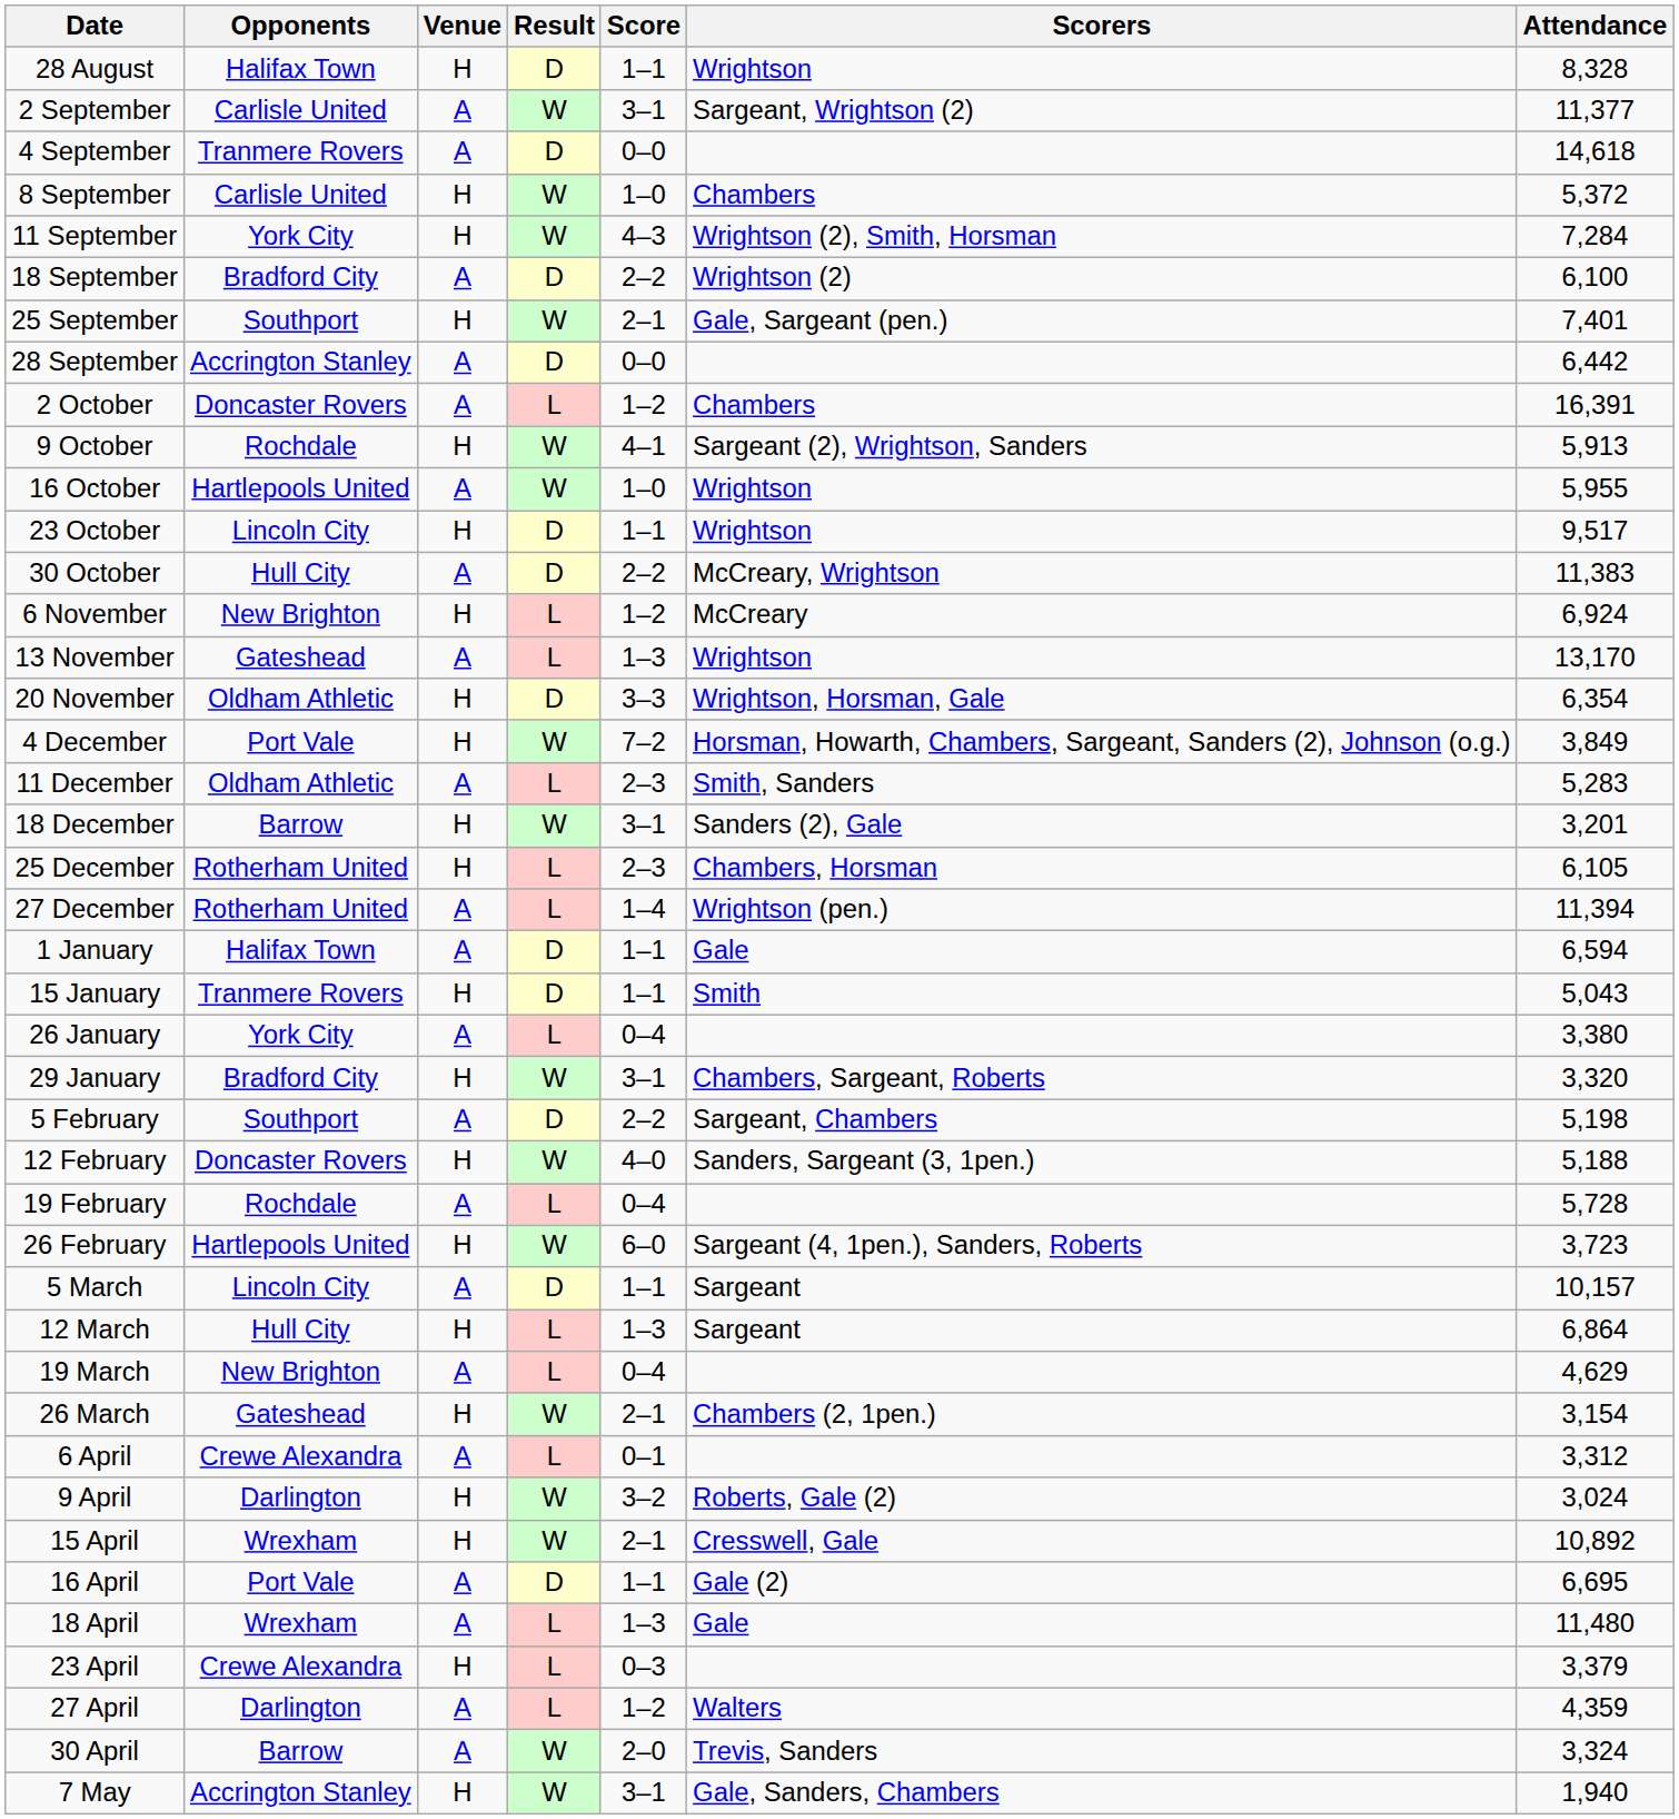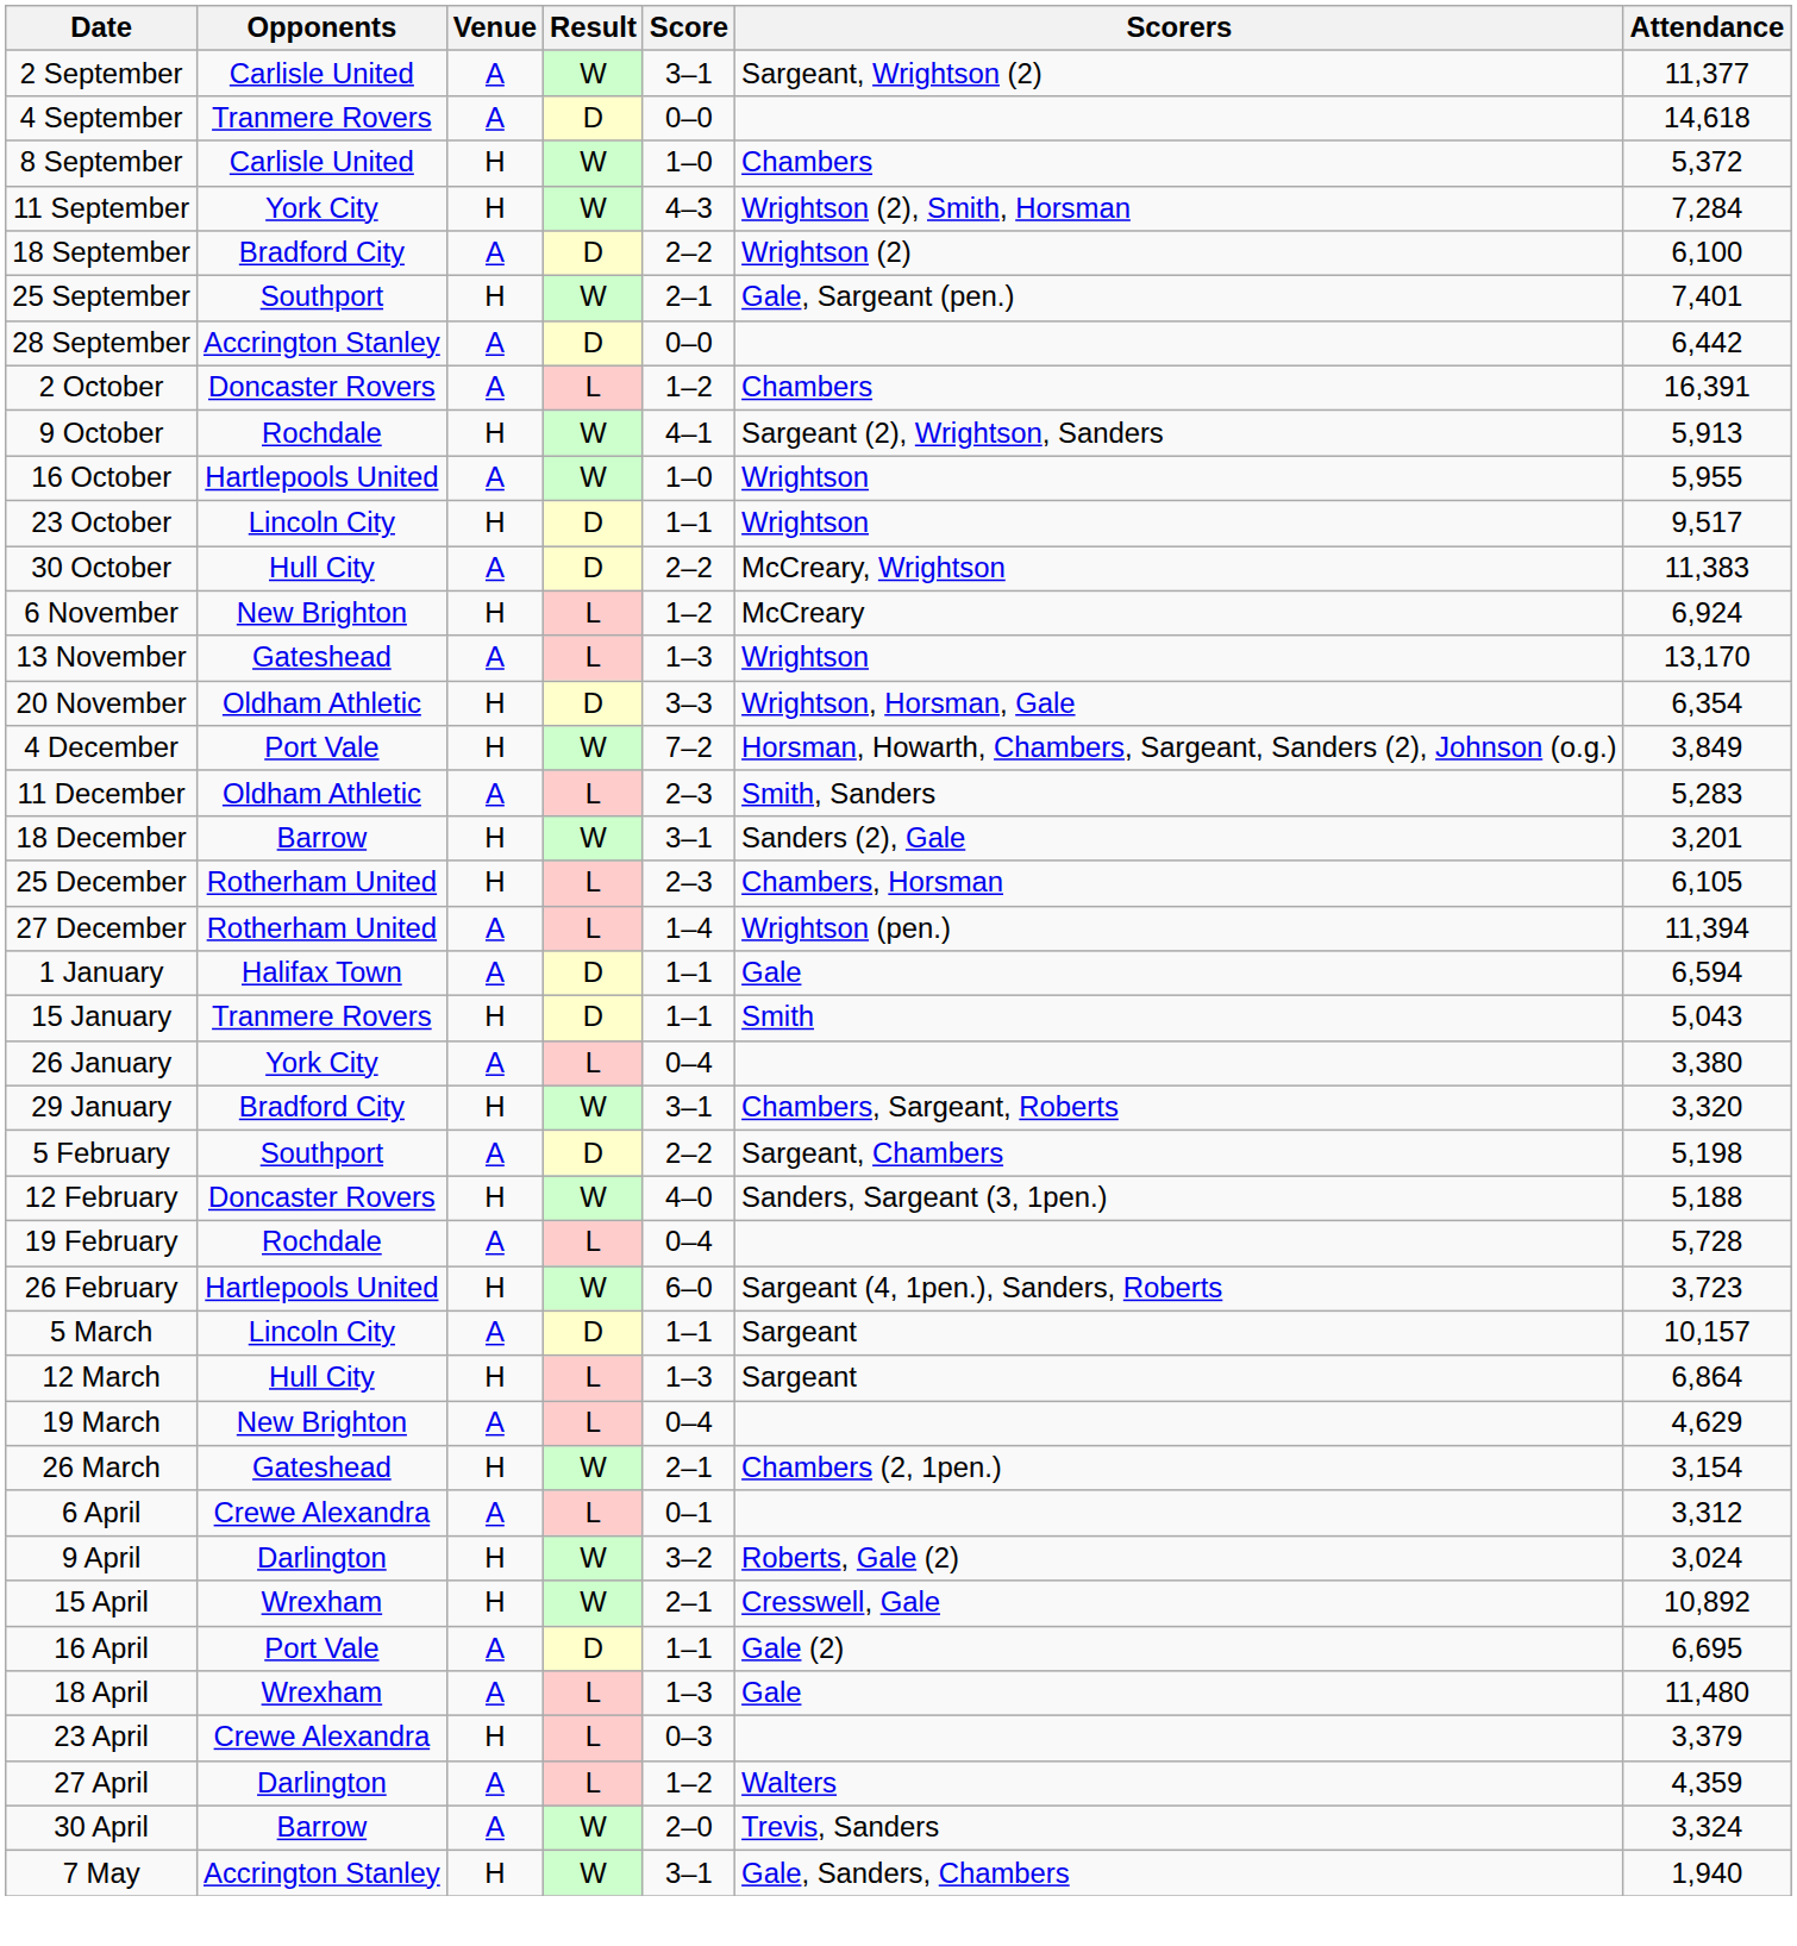- row: 28 August | Halifax Town | H | D | 1–1 | Wrightson | 8,328
